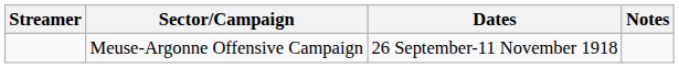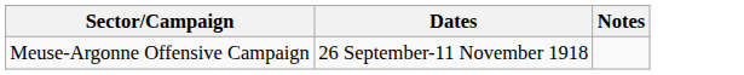- column: Streamer
